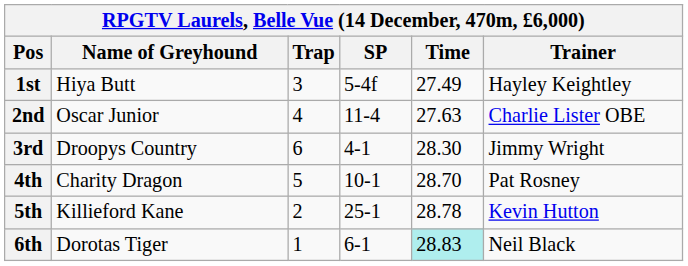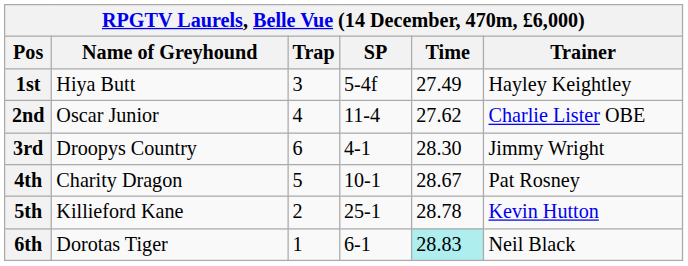2nd | Time: 27.63 -> 27.62
4th | Time: 28.70 -> 28.67
